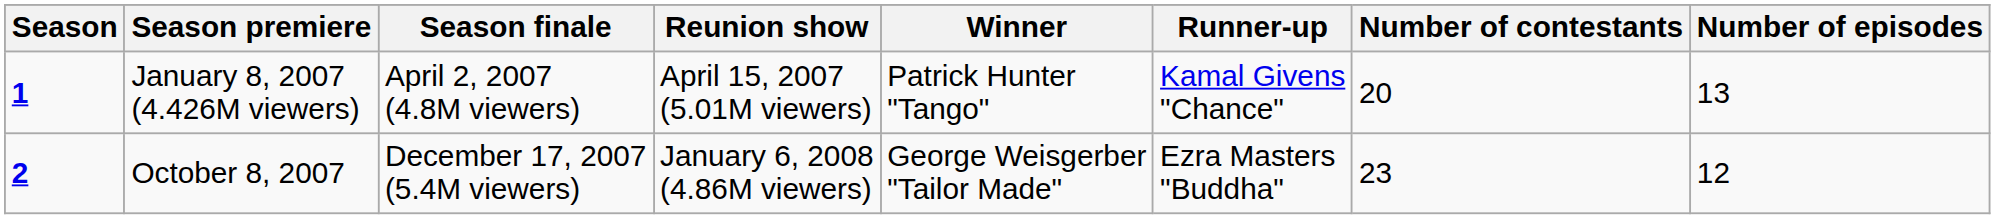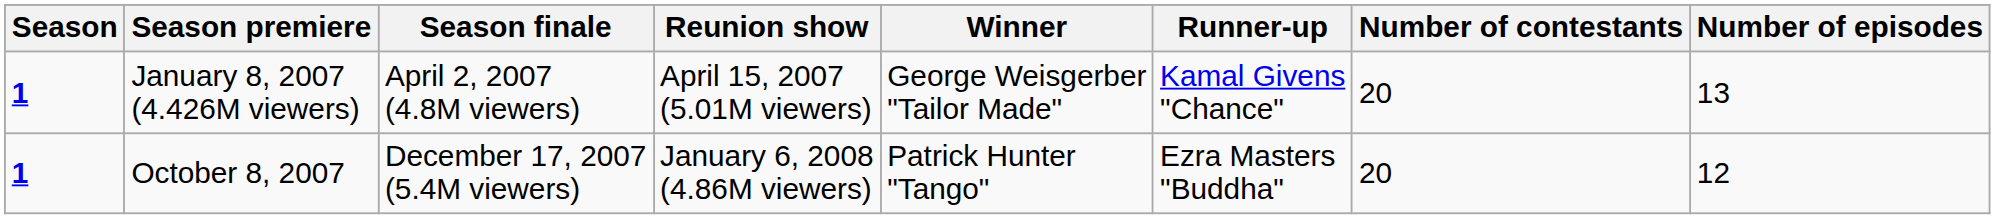January 8, 2007 (4.426M viewers) | Winner: Patrick Hunter "Tango" -> George Weisgerber "Tailor Made"
October 8, 2007 | Season: 2 -> 1
October 8, 2007 | Winner: George Weisgerber "Tailor Made" -> Patrick Hunter "Tango"
October 8, 2007 | Number of contestants: 23 -> 20
